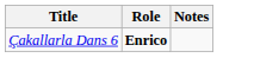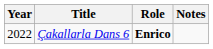+ column: Year | 2022
